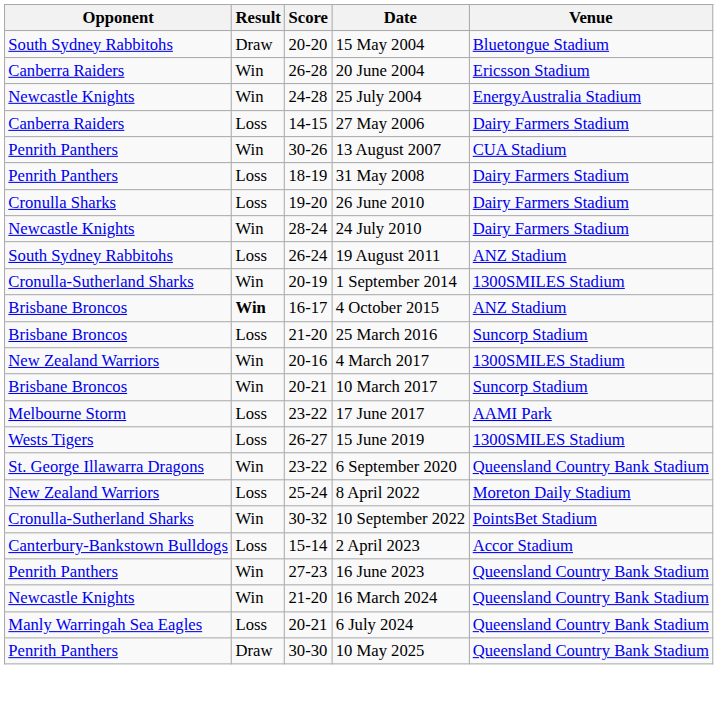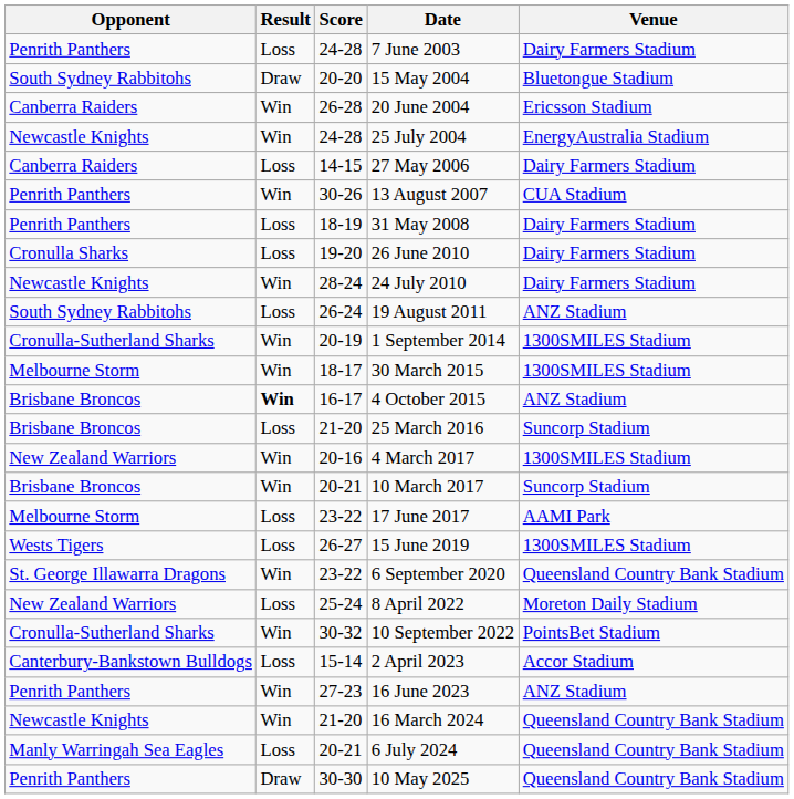+ row: Penrith Panthers | Loss | 24-28 | 7 June 2003 | Dairy Farmers Stadium
+ row: Melbourne Storm | Win | 18-17 | 30 March 2015 | 1300SMILES Stadium
16 June 2023 | Venue: Queensland Country Bank Stadium -> ANZ Stadium
